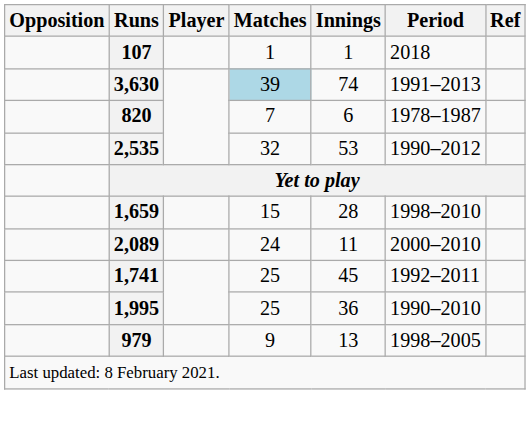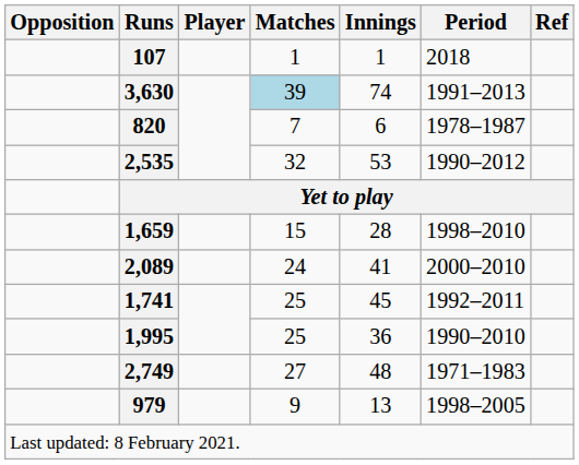2,089 | Innings: 11 -> 41
+ row: 2,749 | 27 | 48 | 1971–1983
